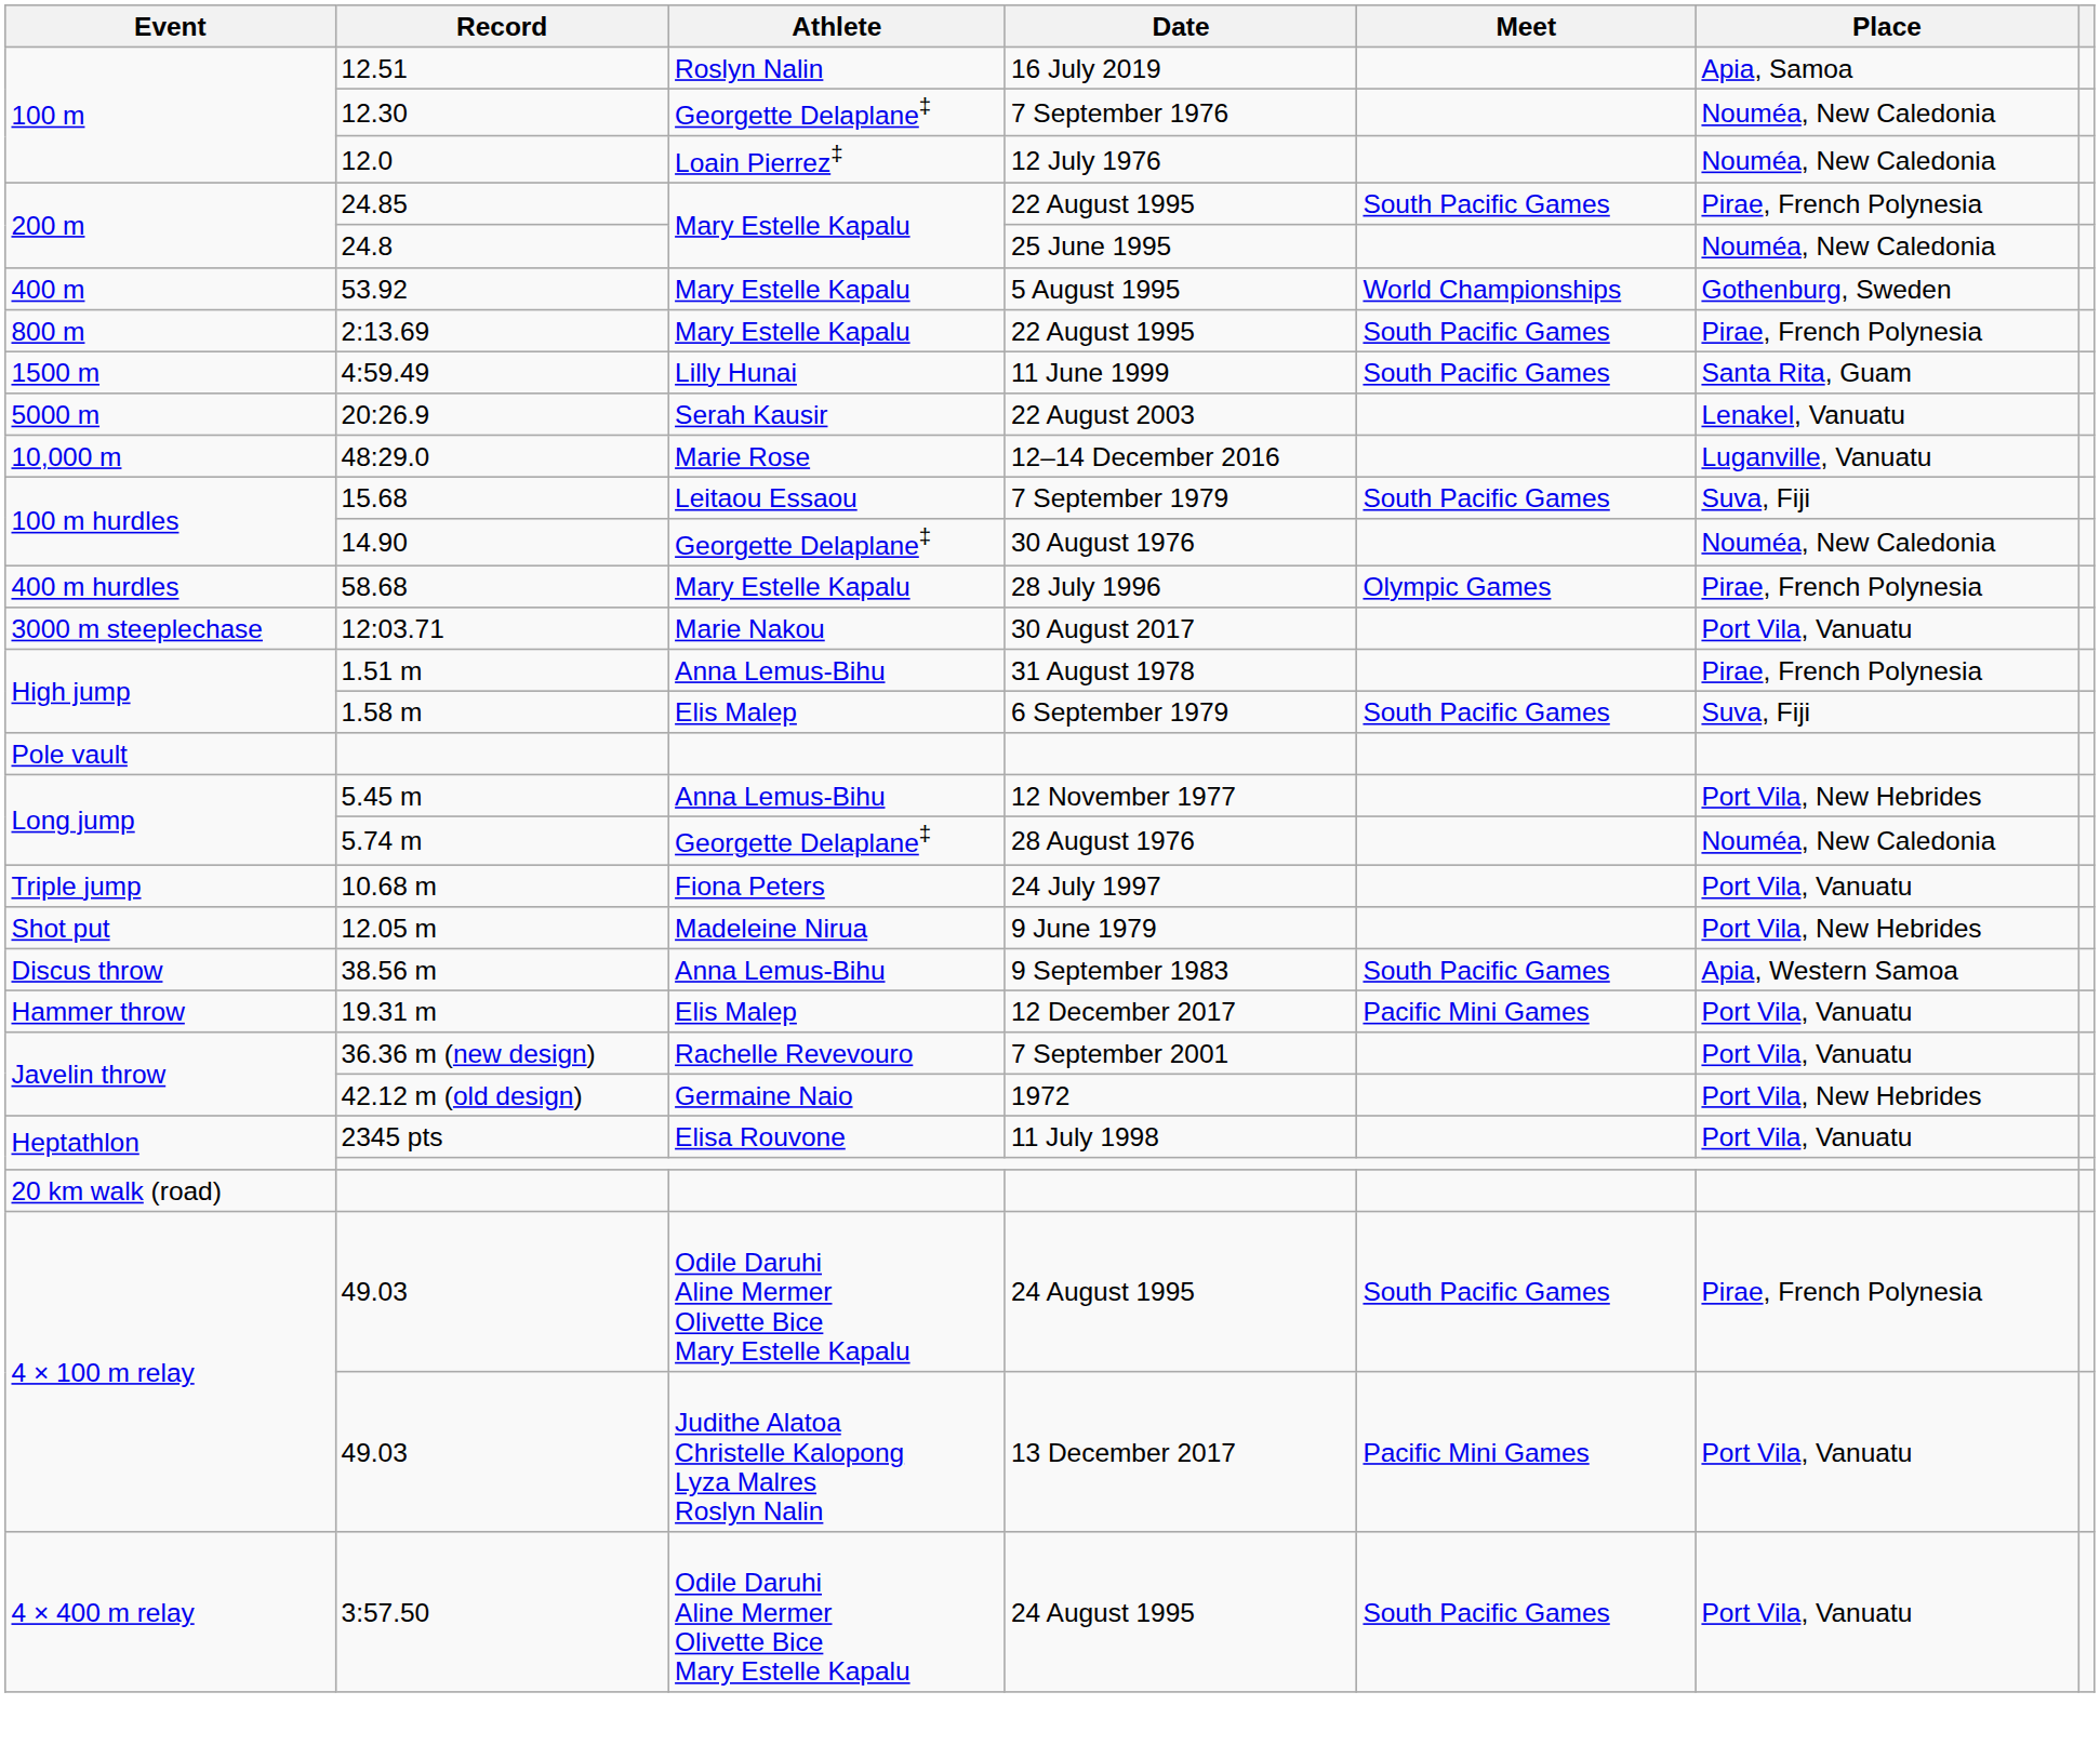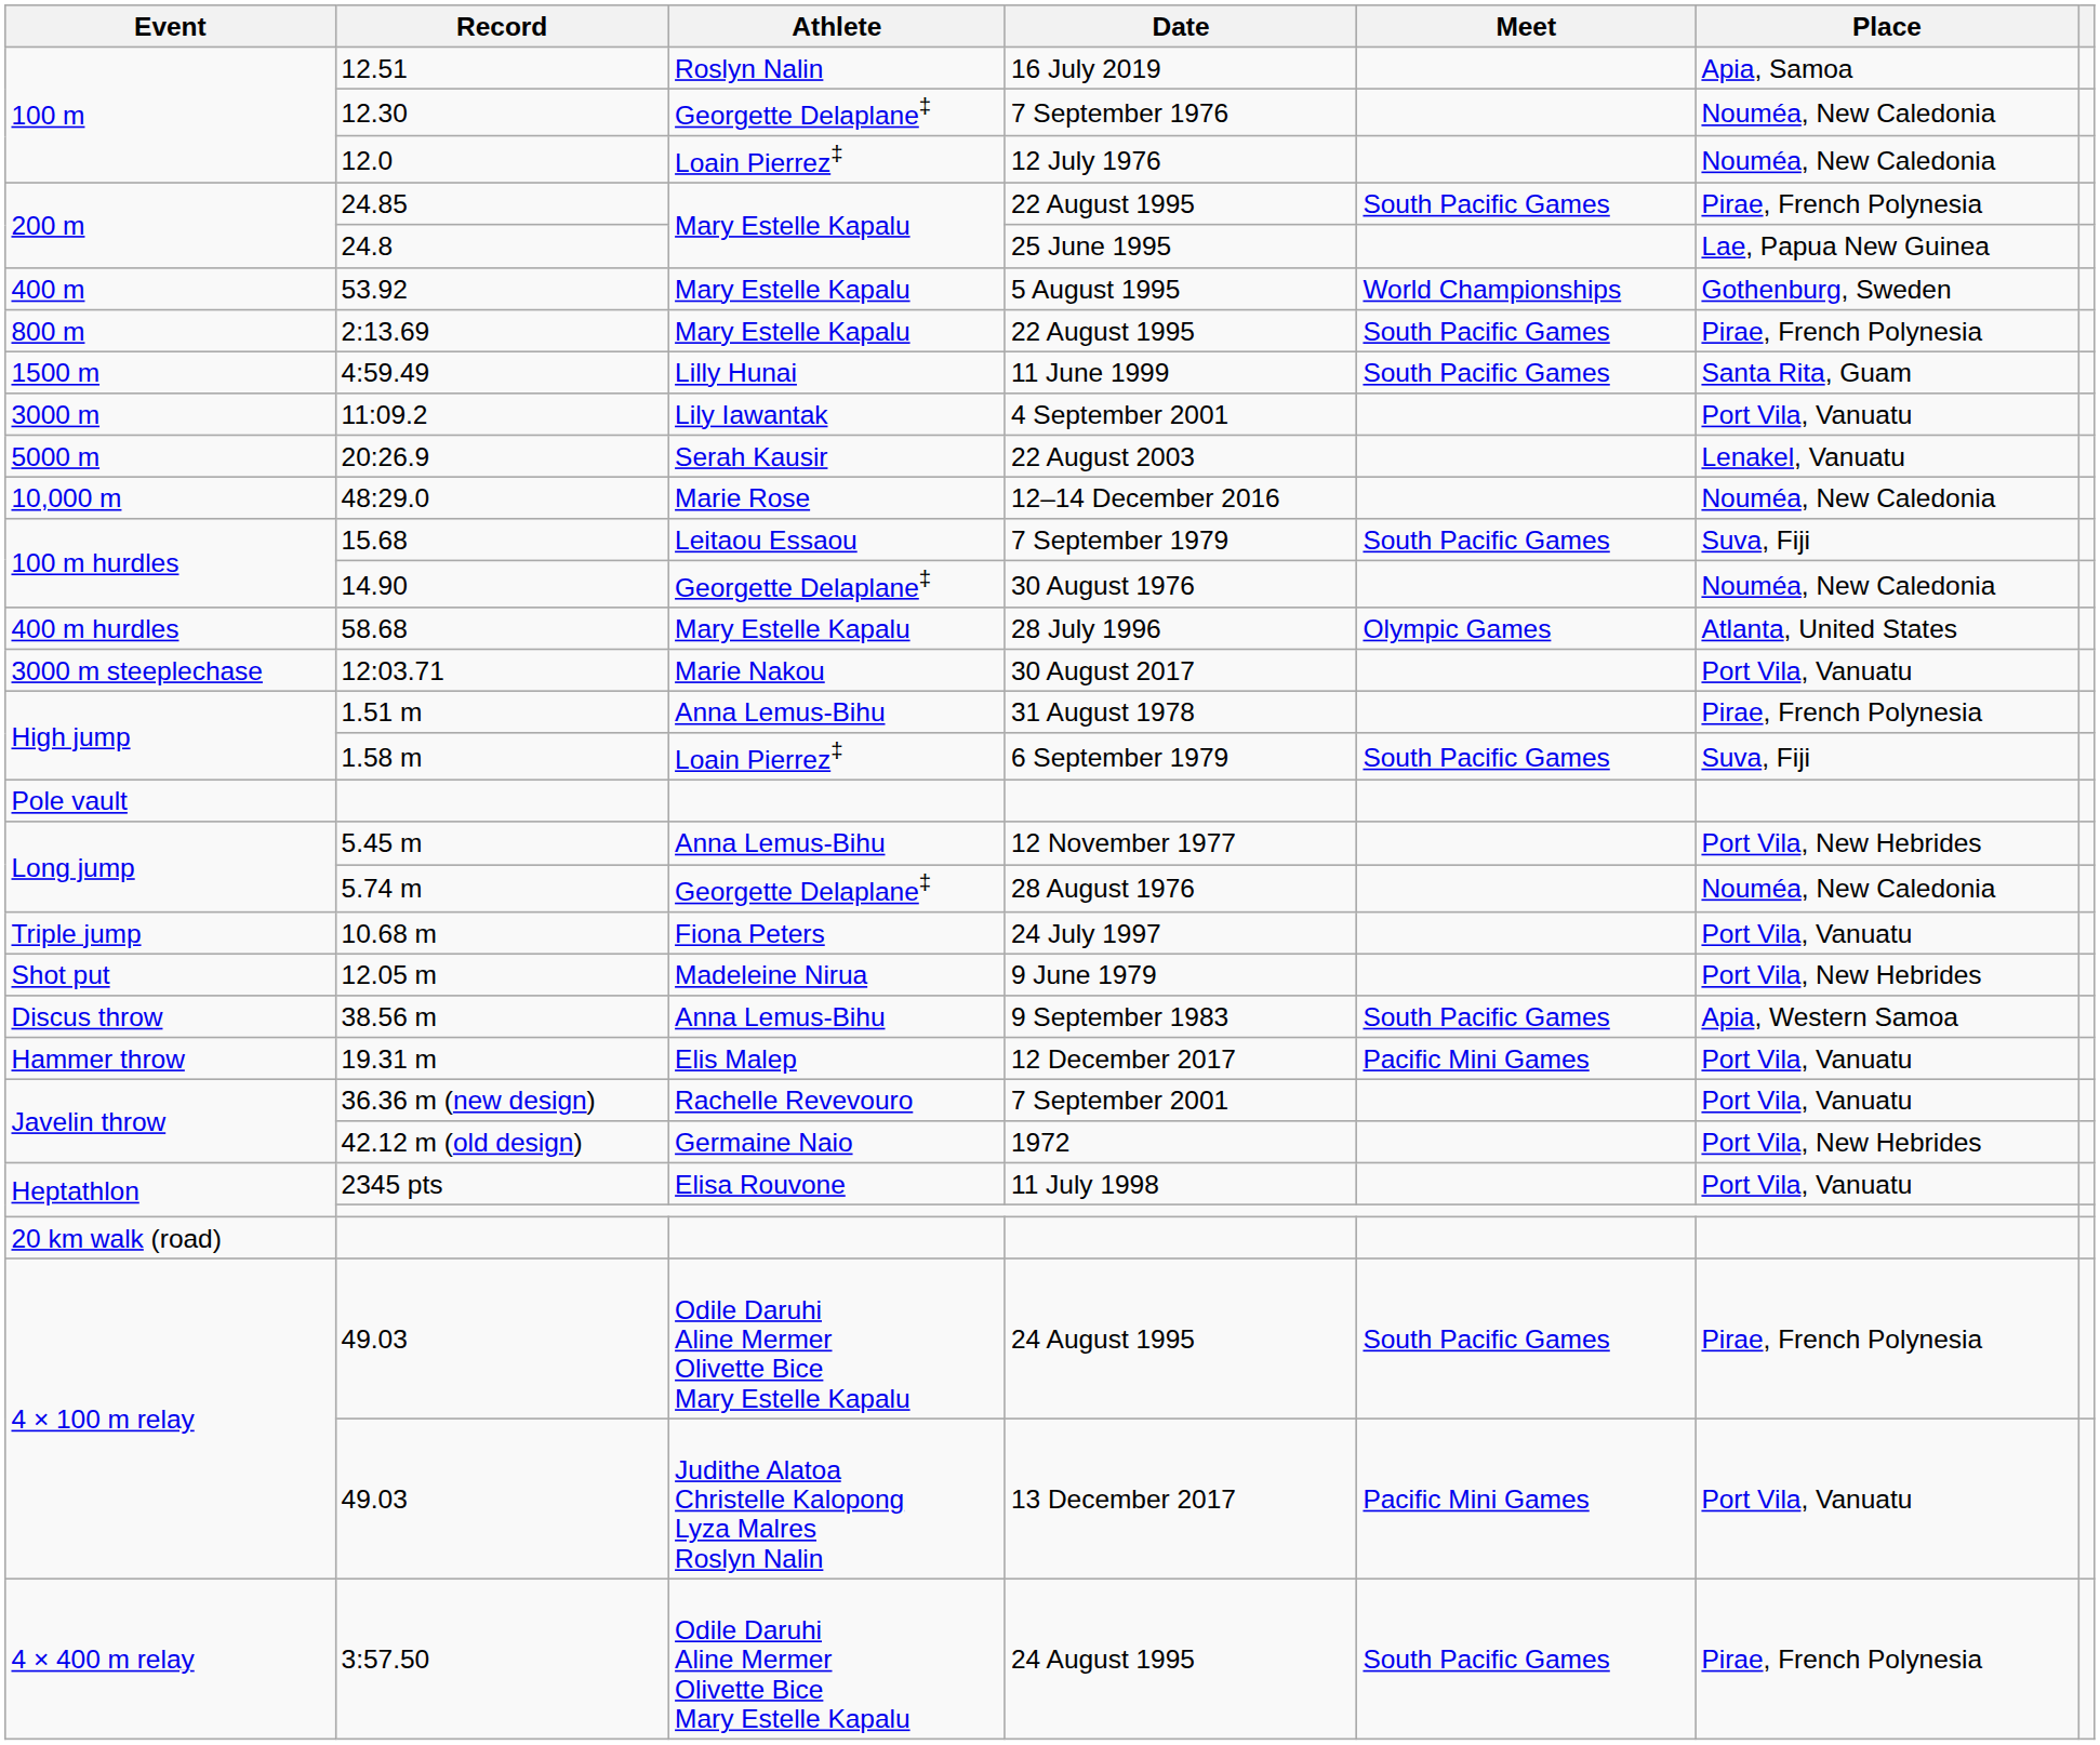24.8 | Place: Nouméa, New Caledonia -> Lae, Papua New Guinea
+ row: 3000 m | 11:09.2 | Lily Iawantak | 4 September 2001 | Port Vila, Vanuatu
48:29.0 | Place: Luganville, Vanuatu -> Nouméa, New Caledonia
58.68 | Place: Pirae, French Polynesia -> Atlanta, United States
1.58 m | Athlete: Elis Malep -> Loain Pierrez‡
3:57.50 | Place: Port Vila, Vanuatu -> Pirae, French Polynesia
